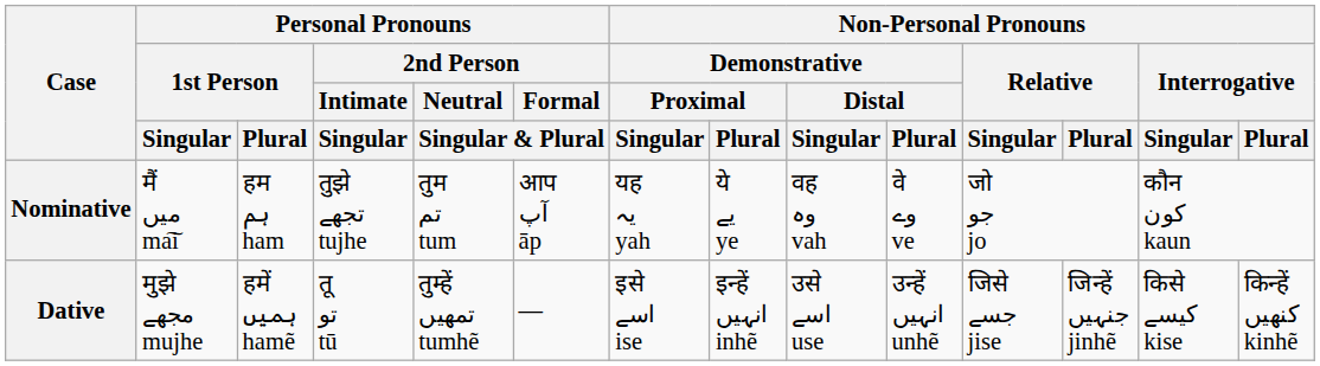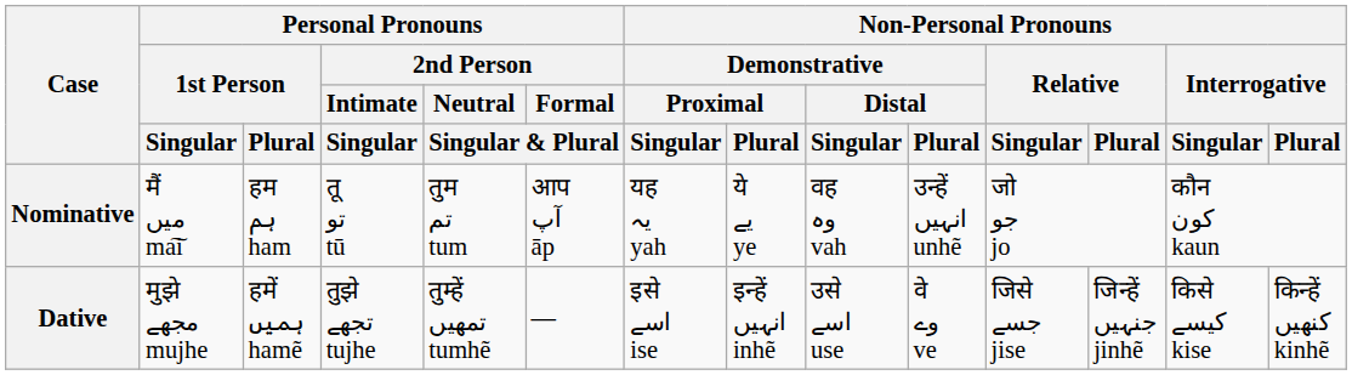Nominative | Personal Pronouns / 2nd Person / Intimate / Singular: तुझे تجھے tujhe -> तू تو tū
Nominative | Non-Personal Pronouns / Demonstrative / Distal / Plural: वे وے ve -> उन्हें انہیں unhẽ
Dative | Personal Pronouns / 2nd Person / Intimate / Singular: तू تو tū -> तुझे تجھے tujhe
Dative | Non-Personal Pronouns / Demonstrative / Distal / Plural: उन्हें انہیں unhẽ -> वे وے ve
